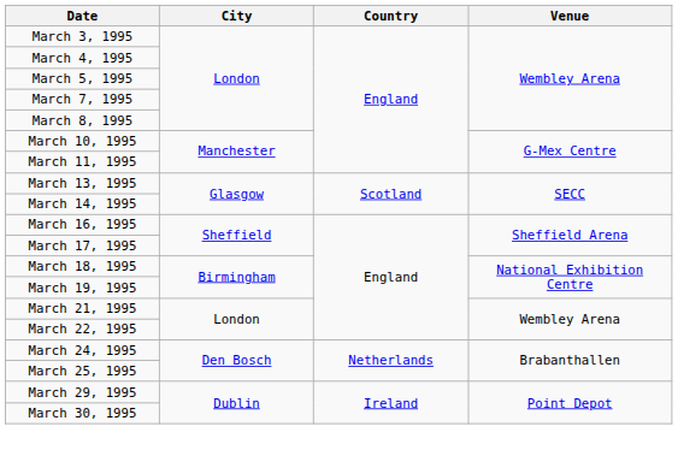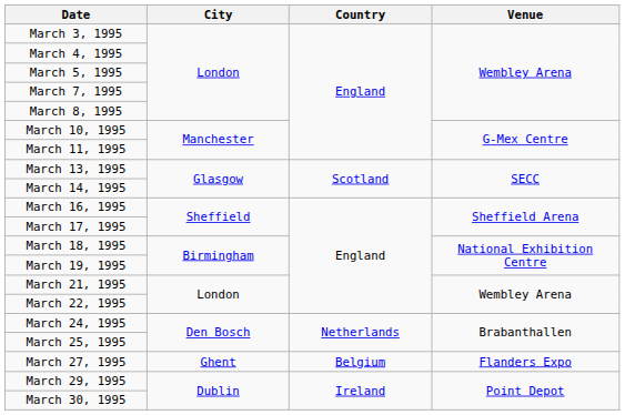+ row: March 27, 1995 | Ghent | Belgium | Flanders Expo
